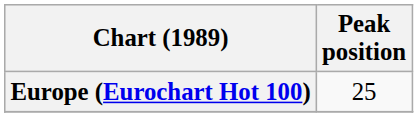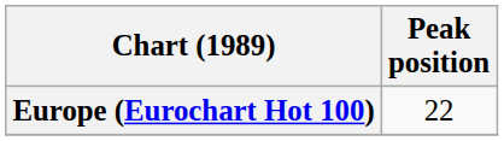Europe (Eurochart Hot 100) | Peak position: 25 -> 22
